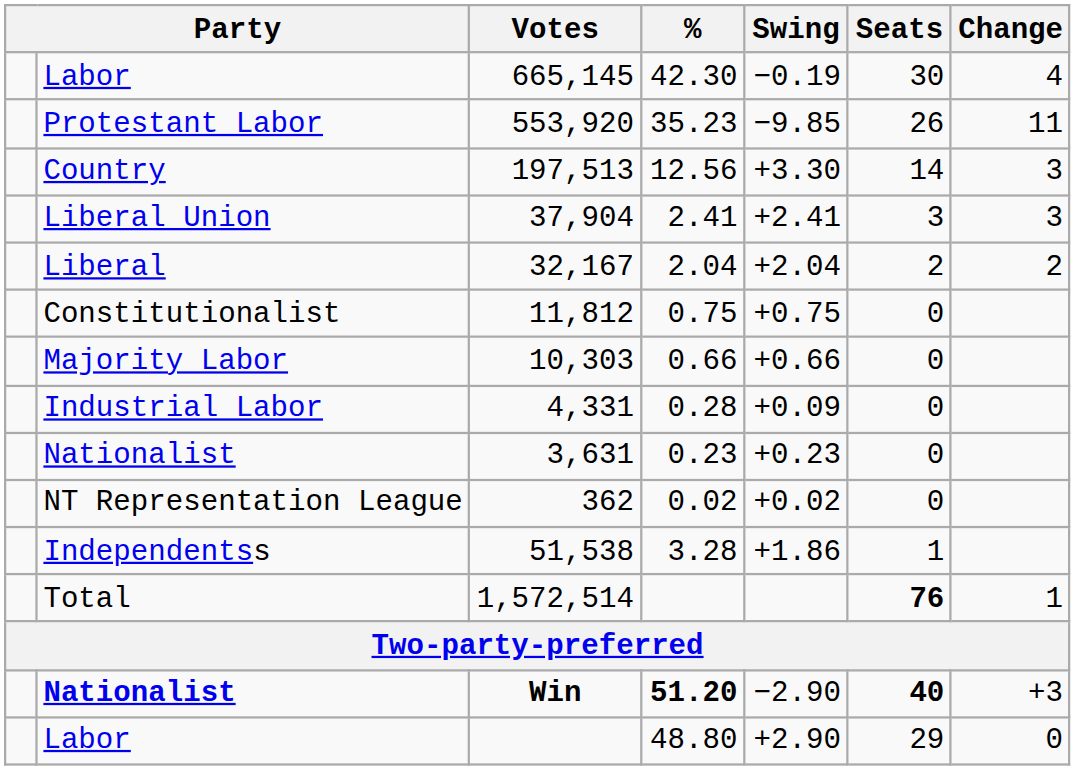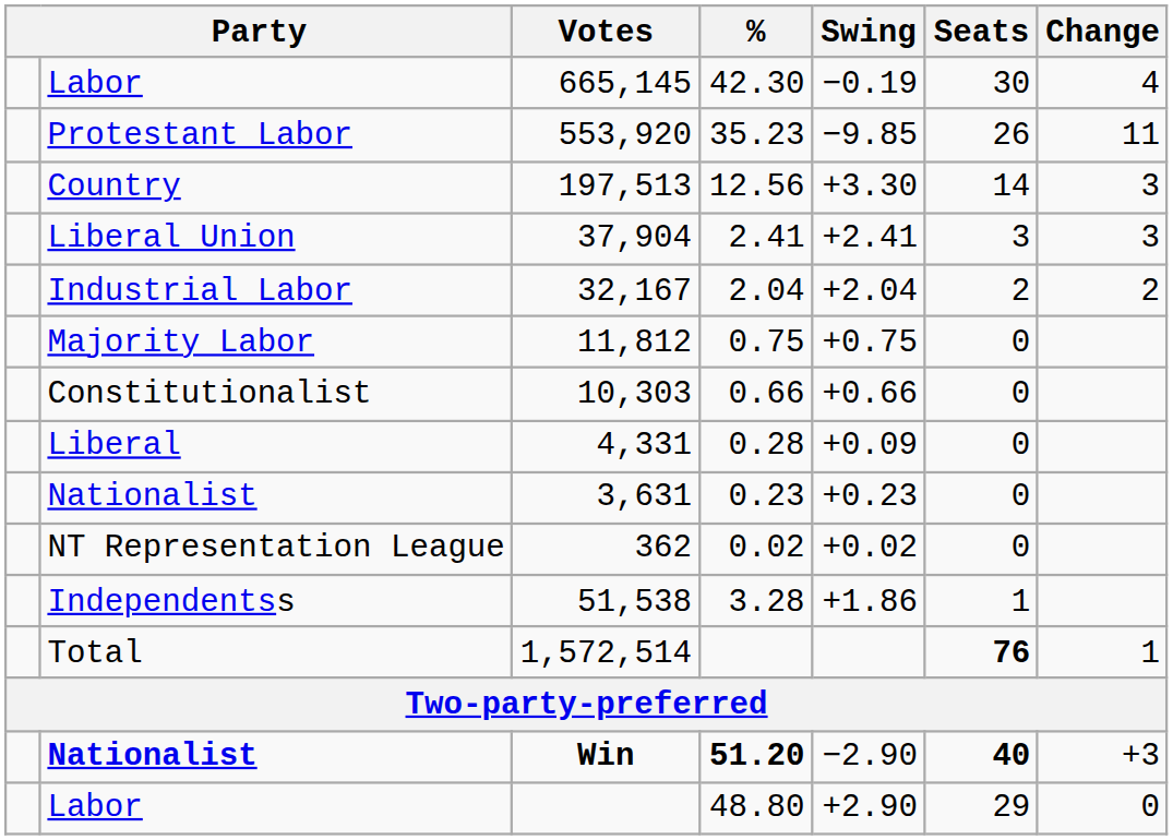32,167 | column 2: Liberal -> Industrial Labor
11,812 | column 2: Constitutionalist -> Majority Labor
10,303 | column 2: Majority Labor -> Constitutionalist
4,331 | column 2: Industrial Labor -> Liberal
